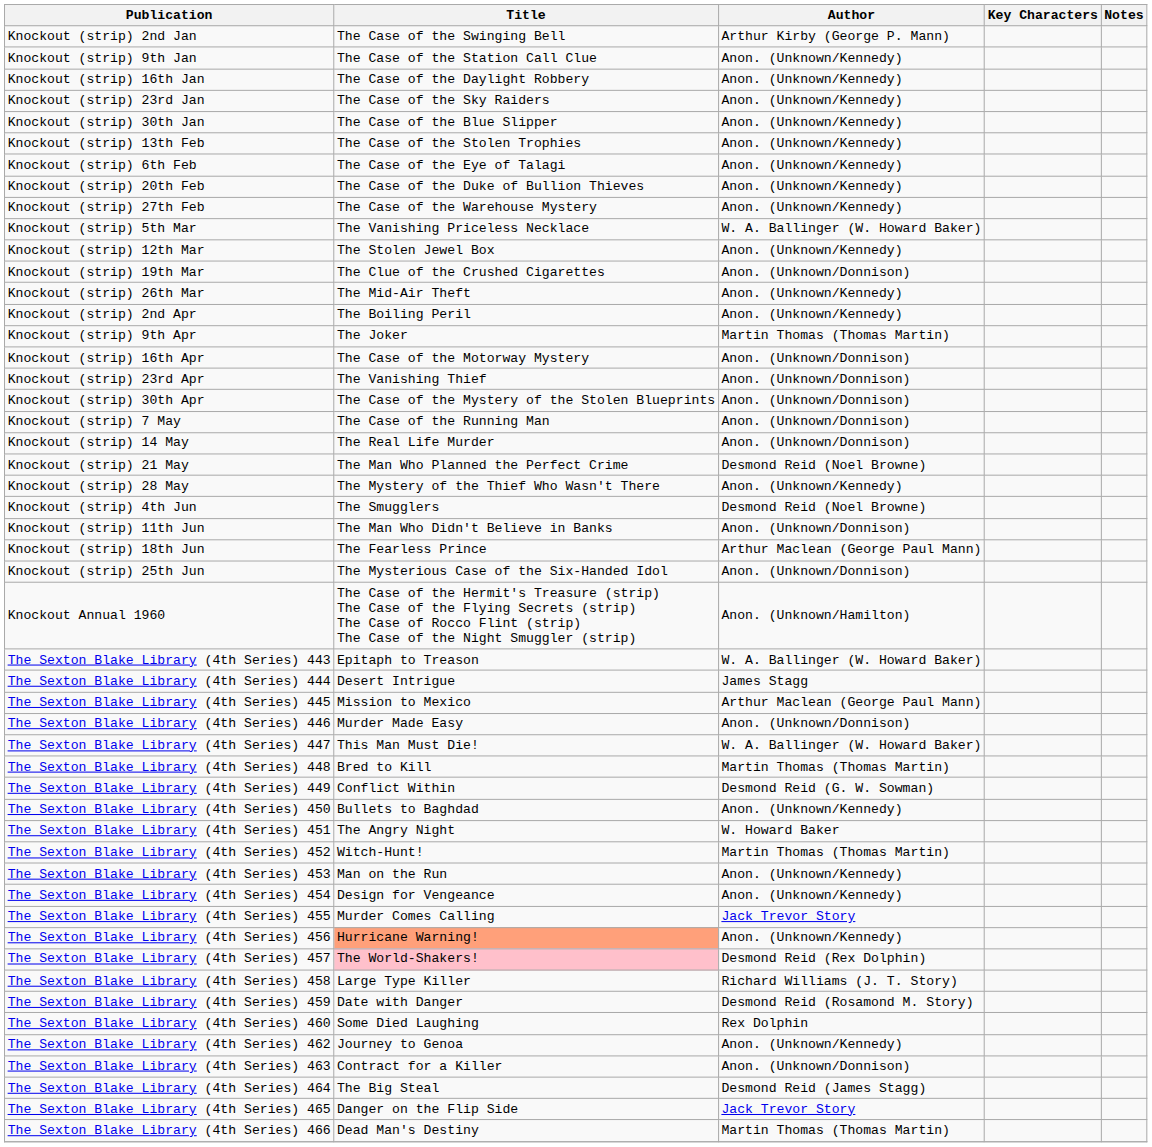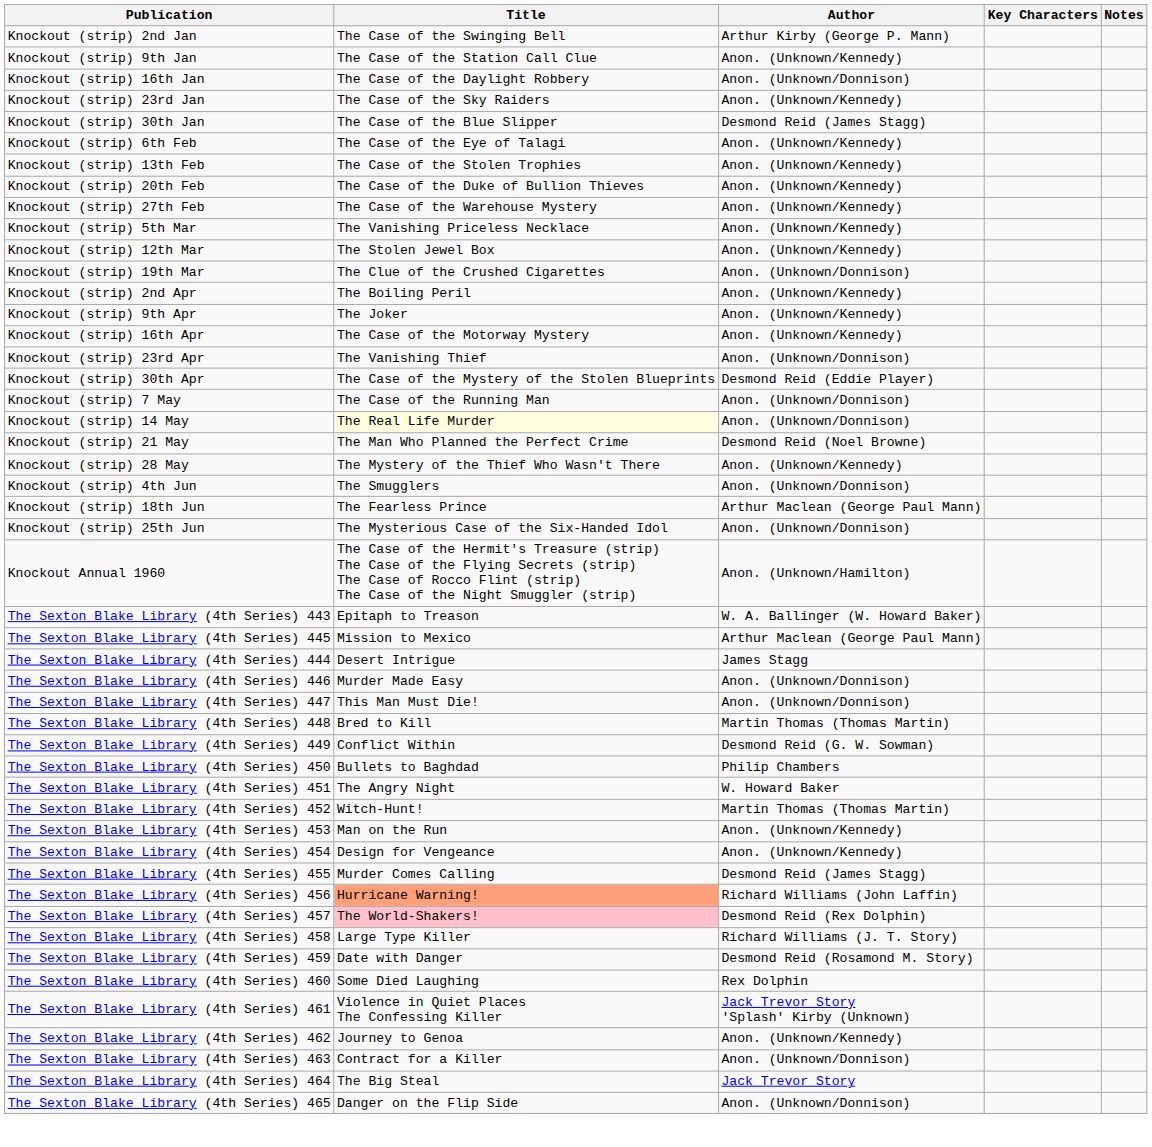Knockout (strip) 16th Jan | Author: Anon. (Unknown/Kennedy) -> Anon. (Unknown/Donnison)
Knockout (strip) 30th Jan | Author: Anon. (Unknown/Kennedy) -> Desmond Reid (James Stagg)
rows swapped: Knockout (strip) 6th Feb <-> Knockout (strip) 13th Feb
Knockout (strip) 5th Mar | Author: W. A. Ballinger (W. Howard Baker) -> Anon. (Unknown/Kennedy)
- row: Knockout (strip) 26th Mar | The Mid-Air Theft | Anon. (Unknown/Kennedy)
Knockout (strip) 9th Apr | Author: Martin Thomas (Thomas Martin) -> Anon. (Unknown/Kennedy)
Knockout (strip) 16th Apr | Author: Anon. (Unknown/Donnison) -> Anon. (Unknown/Kennedy)
Knockout (strip) 30th Apr | Author: Anon. (Unknown/Donnison) -> Desmond Reid (Eddie Player)
Knockout (strip) 14 May | Title: no background -> lightyellow background
Knockout (strip) 4th Jun | Author: Desmond Reid (Noel Browne) -> Anon. (Unknown/Donnison)
- row: Knockout (strip) 11th Jun | The Man Who Didn't Believe in Banks | Anon. (Unknown/Donnison)
rows swapped: The Sexton Blake Library (4th Series) 444 <-> The Sexton Blake Library (4th Series) 445
The Sexton Blake Library (4th Series) 447 | Author: W. A. Ballinger (W. Howard Baker) -> Anon. (Unknown/Donnison)
The Sexton Blake Library (4th Series) 450 | Author: Anon. (Unknown/Kennedy) -> Philip Chambers
The Sexton Blake Library (4th Series) 455 | Author: Jack Trevor Story -> Desmond Reid (James Stagg)
The Sexton Blake Library (4th Series) 456 | Author: Anon. (Unknown/Kennedy) -> Richard Williams (John Laffin)
+ row: The Sexton Blake Library (4th Series) 461 | Violence in Quiet Places The Confessing Killer | Jack Trevor Story 'Splash' Kirby (Unknown)
The Sexton Blake Library (4th Series) 464 | Author: Desmond Reid (James Stagg) -> Jack Trevor Story
The Sexton Blake Library (4th Series) 465 | Author: Jack Trevor Story -> Anon. (Unknown/Donnison)
- row: The Sexton Blake Library (4th Series) 466 | Dead Man's Destiny | Martin Thomas (Thomas Martin)
